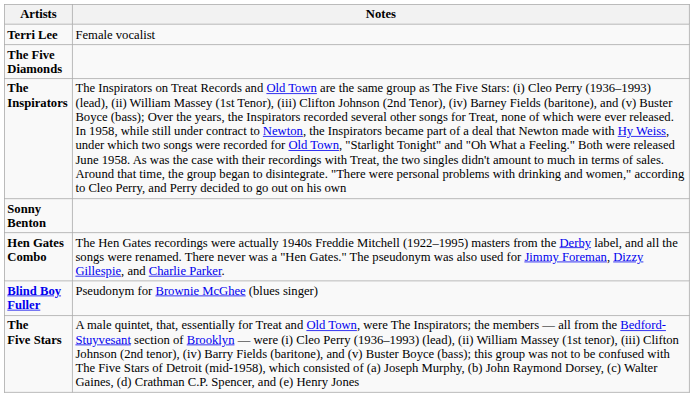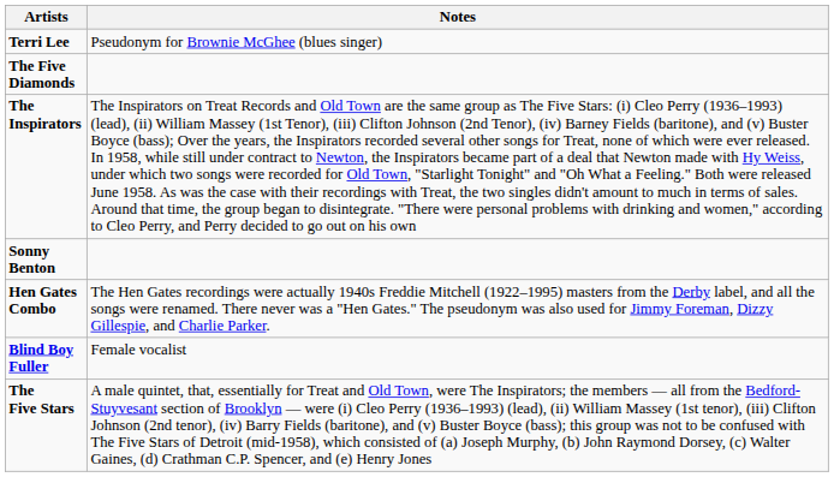Terri Lee | Notes: Female vocalist -> Pseudonym for Brownie McGhee (blues singer)
Blind Boy Fuller | Notes: Pseudonym for Brownie McGhee (blues singer) -> Female vocalist
